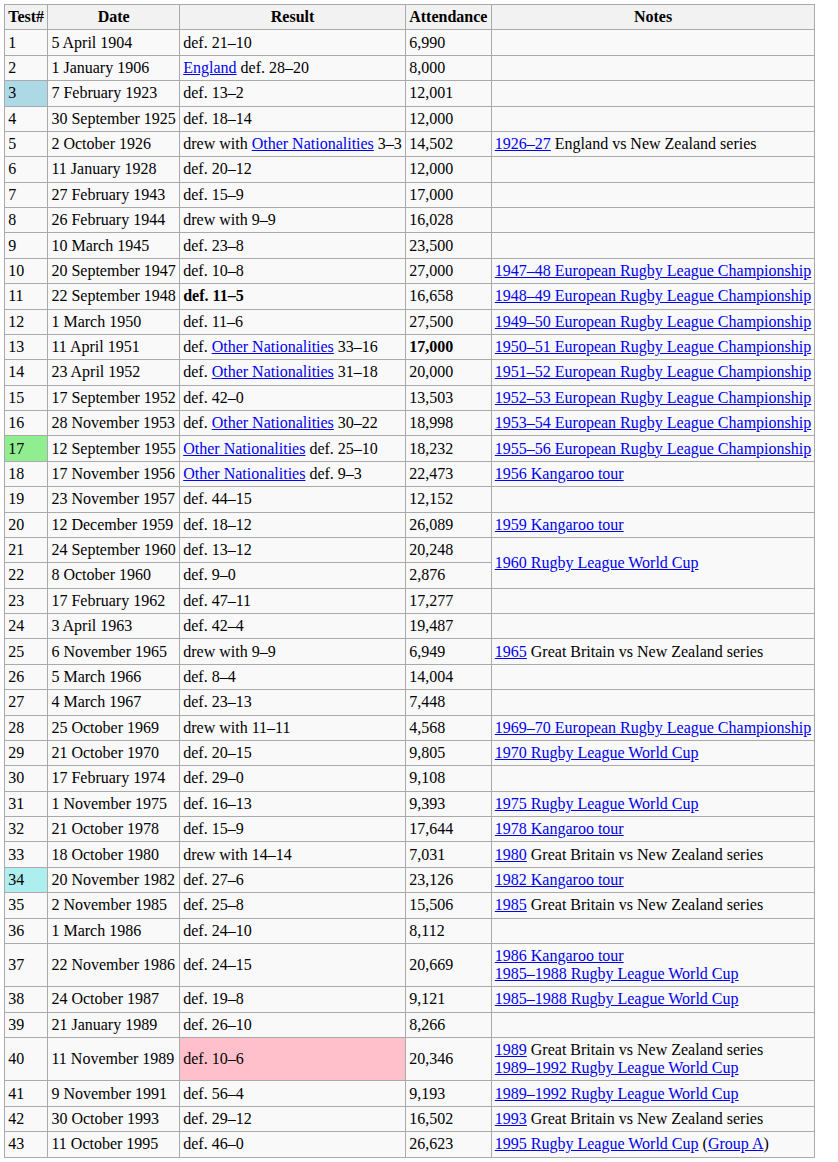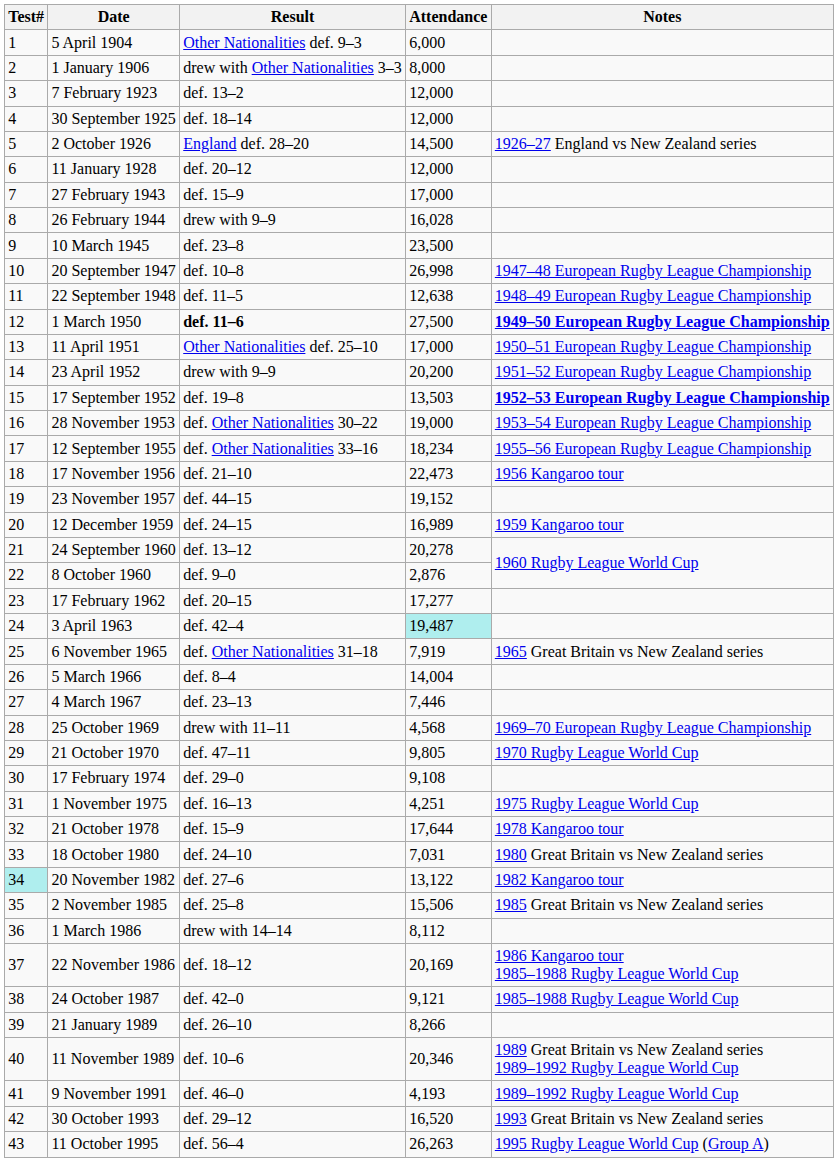5 April 1904 | Result: def. 21–10 -> Other Nationalities def. 9–3
5 April 1904 | Attendance: 6,990 -> 6,000
1 January 1906 | Result: England def. 28–20 -> drew with Other Nationalities 3–3
7 February 1923 | Test#: lightblue background -> no background
7 February 1923 | Attendance: 12,001 -> 12,000
2 October 1926 | Result: drew with Other Nationalities 3–3 -> England def. 28–20
2 October 1926 | Attendance: 14,502 -> 14,500
20 September 1947 | Attendance: 27,000 -> 26,998
22 September 1948 | Result: bold -> normal
22 September 1948 | Attendance: 16,658 -> 12,638
1 March 1950 | Result: normal -> bold
1 March 1950 | Notes: normal -> bold
11 April 1951 | Result: def. Other Nationalities 33–16 -> Other Nationalities def. 25–10
11 April 1951 | Attendance: bold -> normal
23 April 1952 | Result: def. Other Nationalities 31–18 -> drew with 9–9
23 April 1952 | Attendance: 20,000 -> 20,200
17 September 1952 | Result: def. 42–0 -> def. 19–8
17 September 1952 | Notes: normal -> bold
28 November 1953 | Attendance: 18,998 -> 19,000
12 September 1955 | Test#: lightgreen background -> no background
12 September 1955 | Result: Other Nationalities def. 25–10 -> def. Other Nationalities 33–16
12 September 1955 | Attendance: 18,232 -> 18,234
17 November 1956 | Result: Other Nationalities def. 9–3 -> def. 21–10
23 November 1957 | Attendance: 12,152 -> 19,152
12 December 1959 | Result: def. 18–12 -> def. 24–15
12 December 1959 | Attendance: 26,089 -> 16,989
24 September 1960 | Attendance: 20,248 -> 20,278
17 February 1962 | Result: def. 47–11 -> def. 20–15
3 April 1963 | Attendance: no background -> paleturquoise background
6 November 1965 | Result: drew with 9–9 -> def. Other Nationalities 31–18
6 November 1965 | Attendance: 6,949 -> 7,919
4 March 1967 | Attendance: 7,448 -> 7,446
21 October 1970 | Result: def. 20–15 -> def. 47–11
1 November 1975 | Attendance: 9,393 -> 4,251
18 October 1980 | Result: drew with 14–14 -> def. 24–10
20 November 1982 | Attendance: 23,126 -> 13,122
1 March 1986 | Result: def. 24–10 -> drew with 14–14
22 November 1986 | Result: def. 24–15 -> def. 18–12
22 November 1986 | Attendance: 20,669 -> 20,169
24 October 1987 | Result: def. 19–8 -> def. 42–0
11 November 1989 | Result: pink background -> no background
9 November 1991 | Result: def. 56–4 -> def. 46–0
9 November 1991 | Attendance: 9,193 -> 4,193
30 October 1993 | Attendance: 16,502 -> 16,520
11 October 1995 | Result: def. 46–0 -> def. 56–4
11 October 1995 | Attendance: 26,623 -> 26,263
